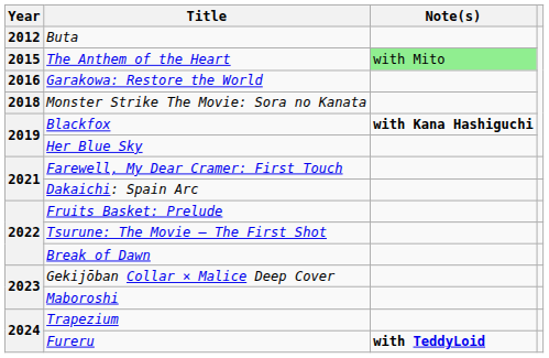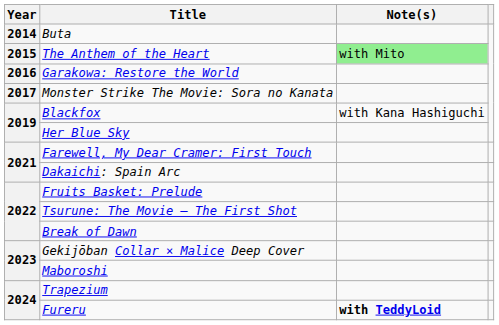Buta | Year: 2012 -> 2014
Monster Strike The Movie: Sora no Kanata | Year: 2018 -> 2017
Blackfox | Note(s): bold -> normal
